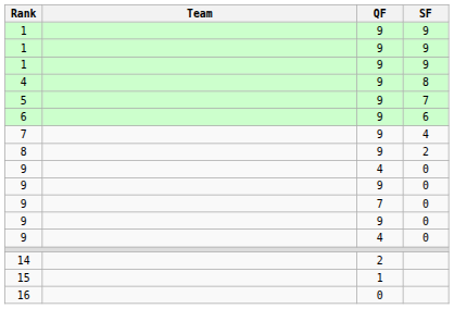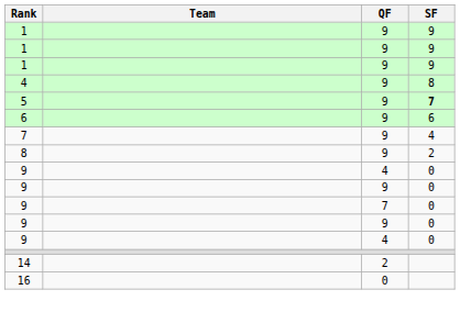5 | SF: normal -> bold
- row: 15 | 1
